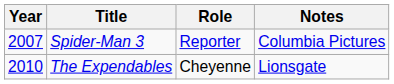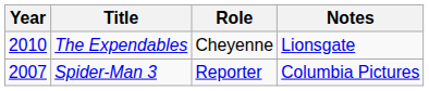rows swapped: Spider-Man 3 <-> The Expendables
